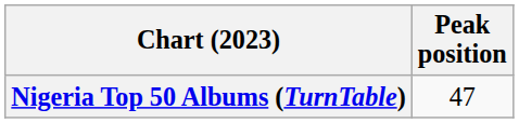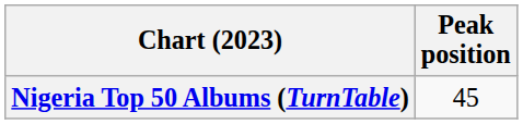Nigeria Top 50 Albums (TurnTable) | Peak position: 47 -> 45
